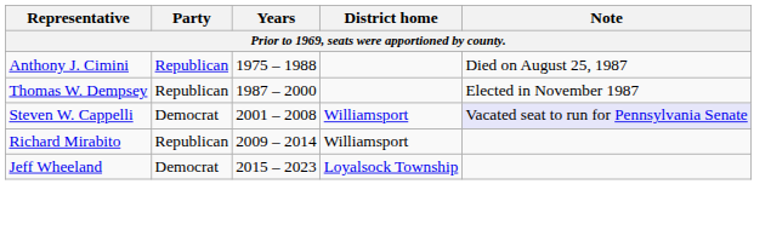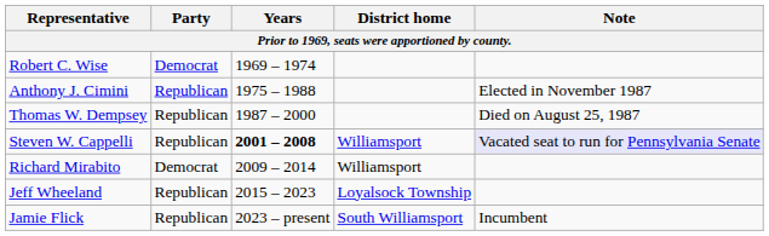+ row: Robert C. Wise | Democrat | 1969 – 1974
Anthony J. Cimini | Note: Died on August 25, 1987 -> Elected in November 1987
Thomas W. Dempsey | Note: Elected in November 1987 -> Died on August 25, 1987
Steven W. Cappelli | Party: Democrat -> Republican
Steven W. Cappelli | Years: normal -> bold
Richard Mirabito | Party: Republican -> Democrat
Jeff Wheeland | Party: Democrat -> Republican
+ row: Jamie Flick | Republican | 2023 – present | South Williamsport | Incumbent
